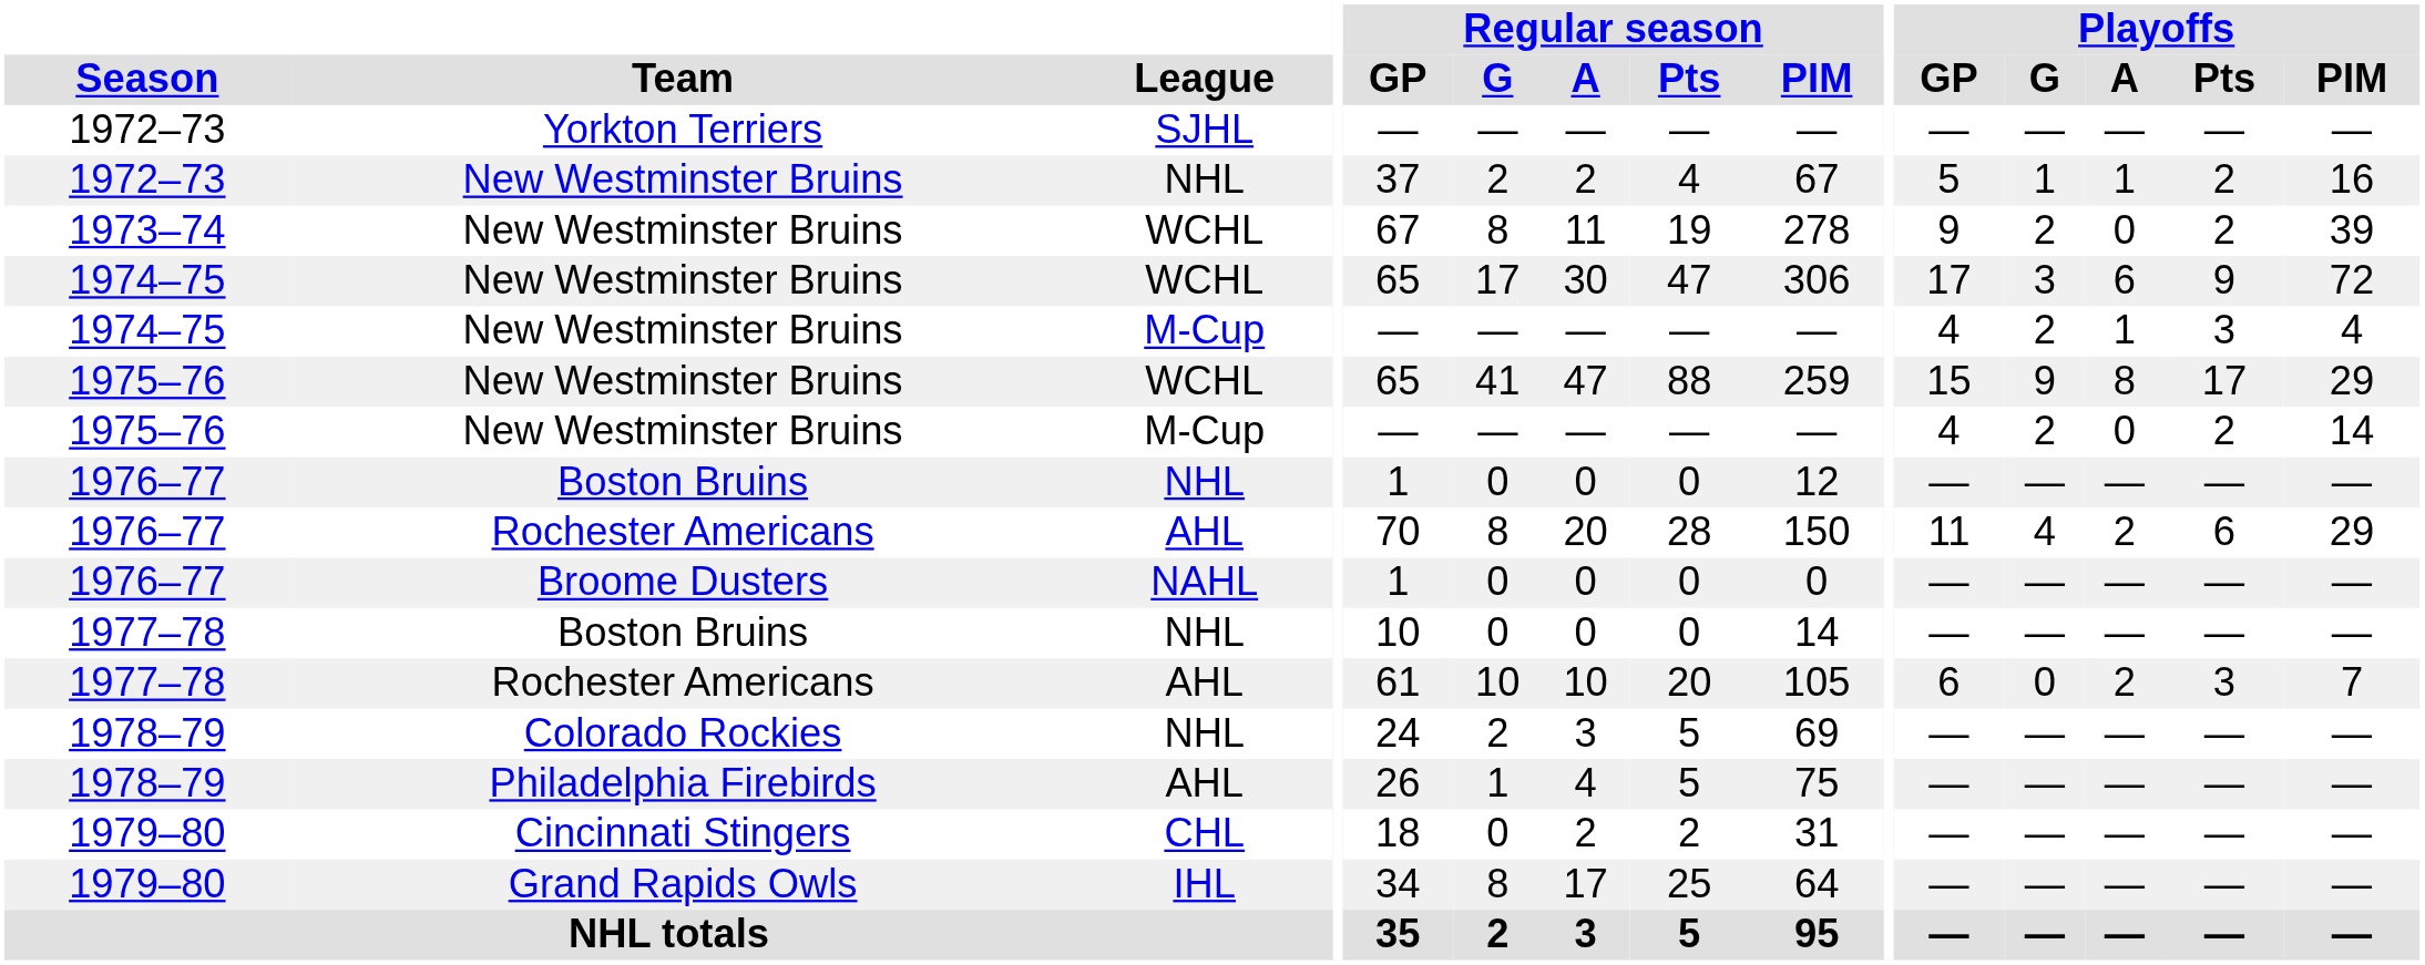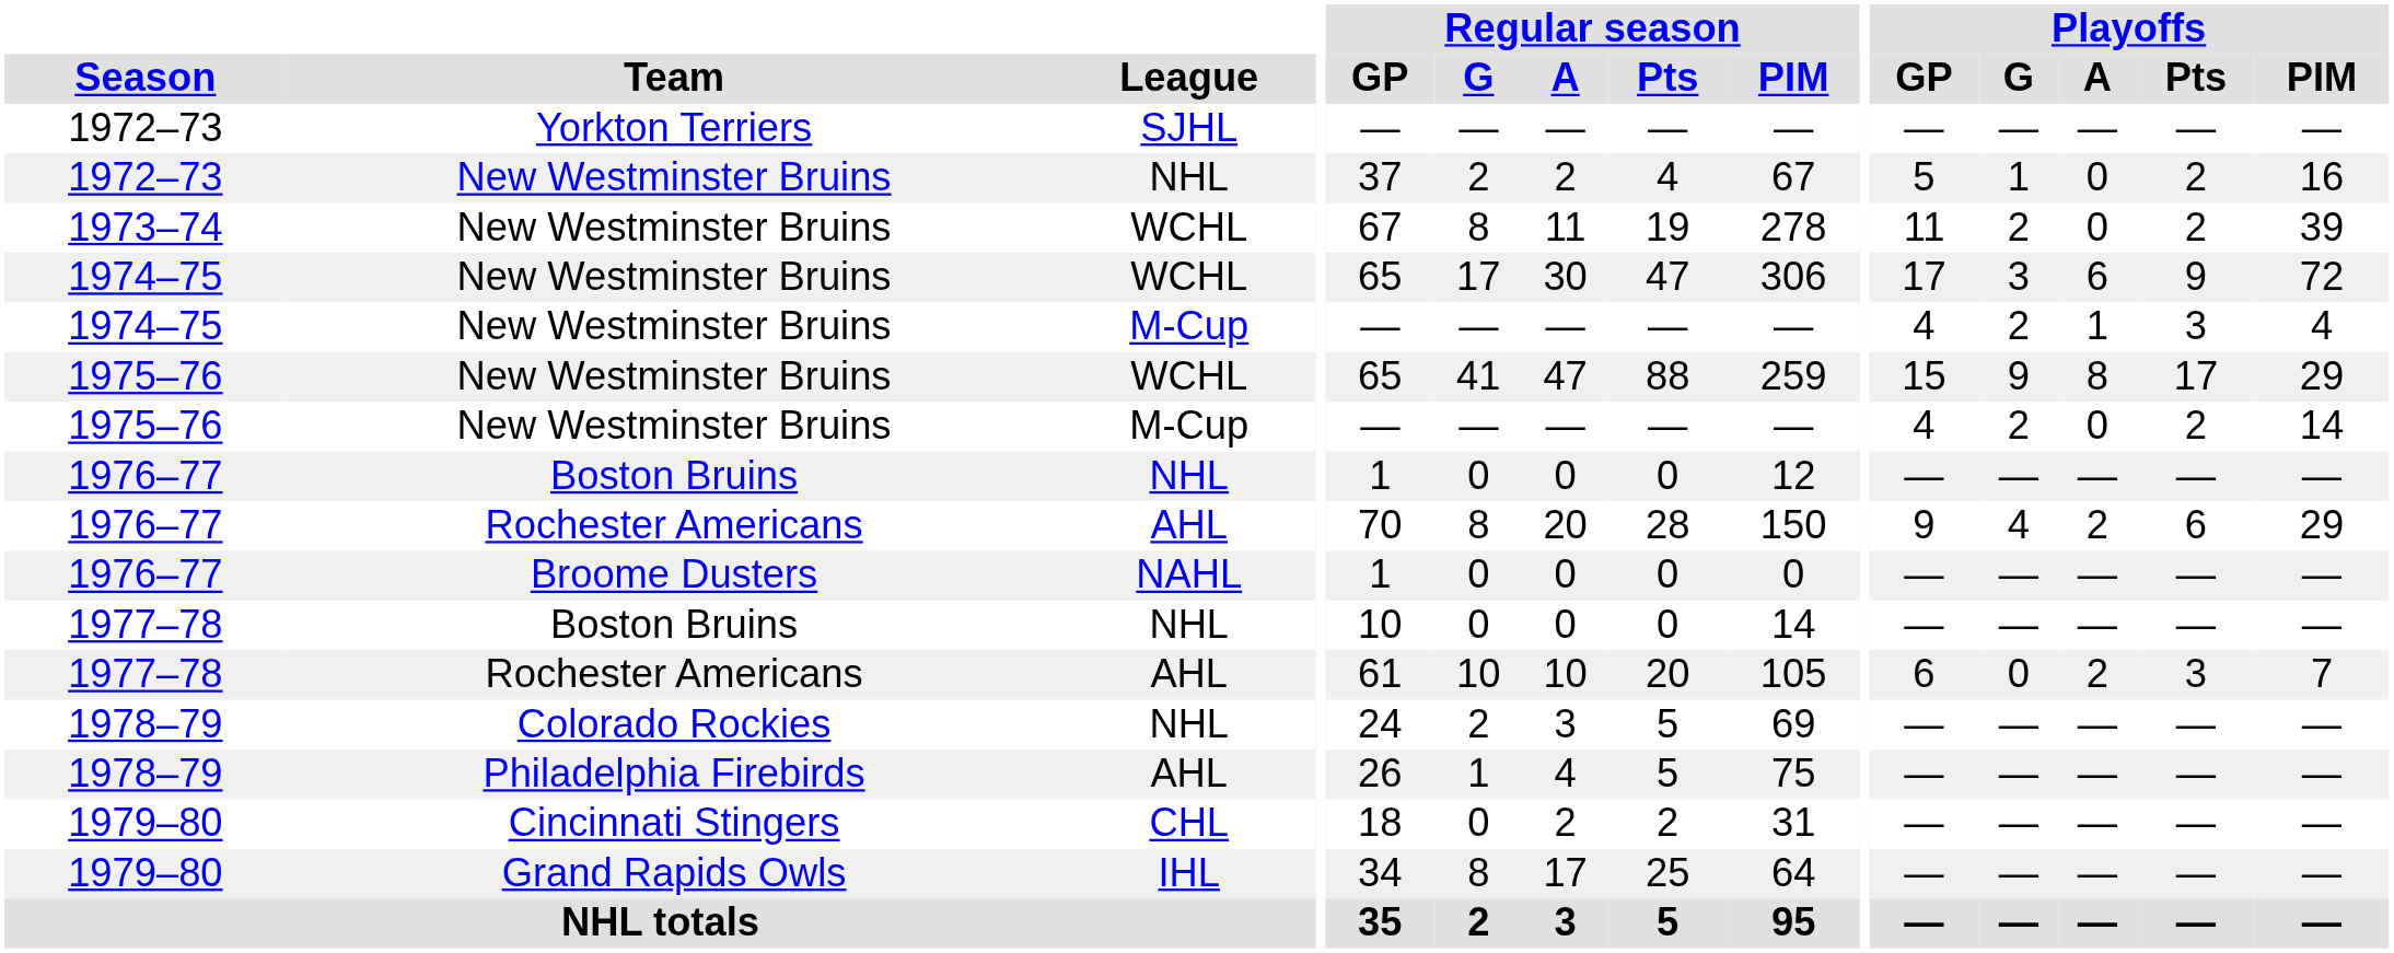1972–73 / New Westminster Bruins | Playoffs / A: 1 -> 0
1973–74 / New Westminster Bruins | Playoffs / GP: 9 -> 11
1976–77 / Rochester Americans | Playoffs / GP: 11 -> 9
